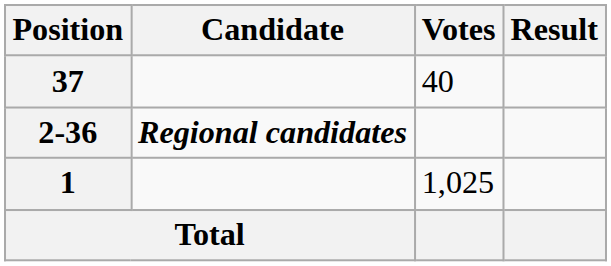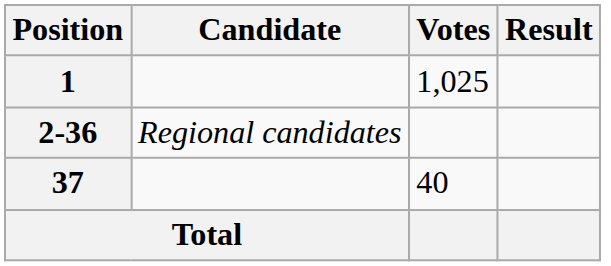rows swapped: 1 <-> 37
2-36 | Candidate: bold -> normal
